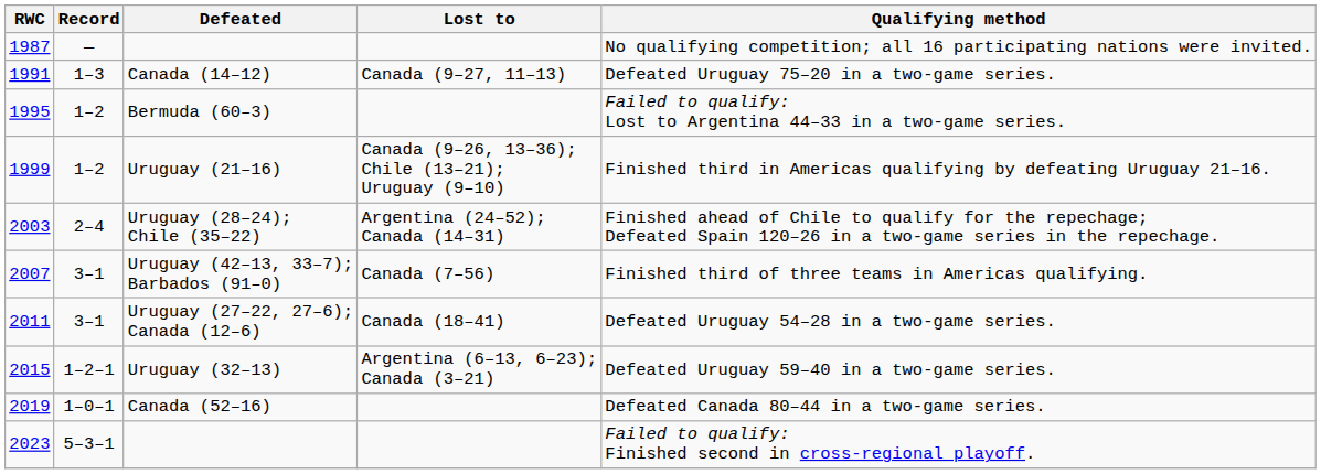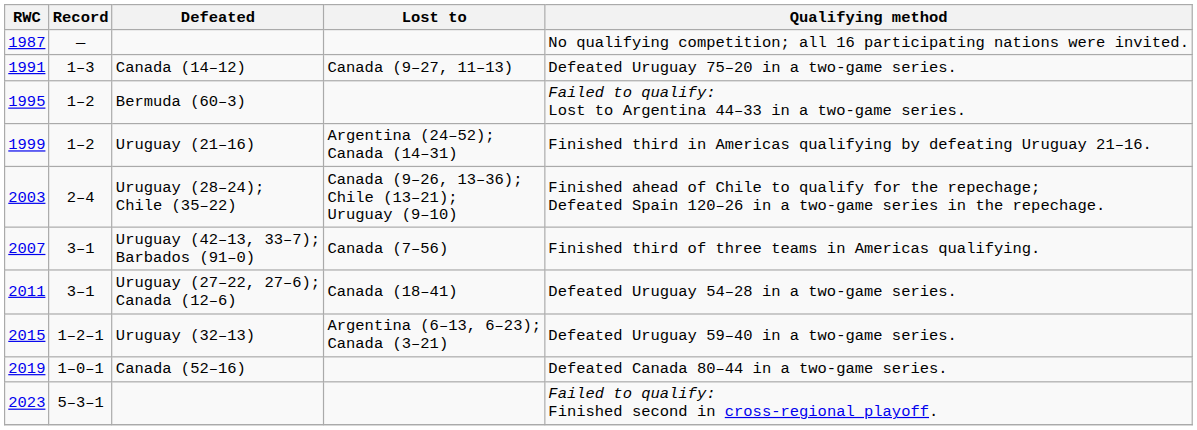Uruguay (21–16) | Lost to: Canada (9–26, 13–36); Chile (13–21); Uruguay (9–10) -> Argentina (24–52); Canada (14–31)
Uruguay (28–24); Chile (35–22) | Lost to: Argentina (24–52); Canada (14–31) -> Canada (9–26, 13–36); Chile (13–21); Uruguay (9–10)
